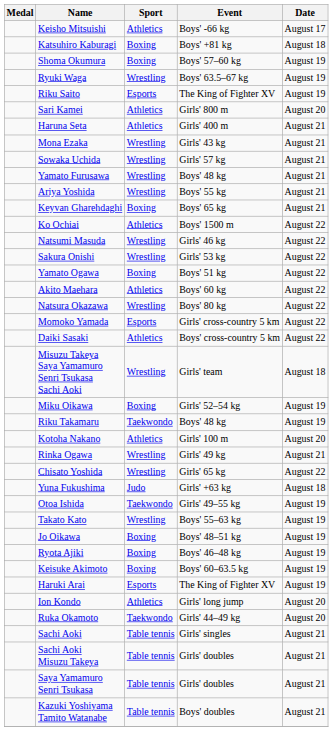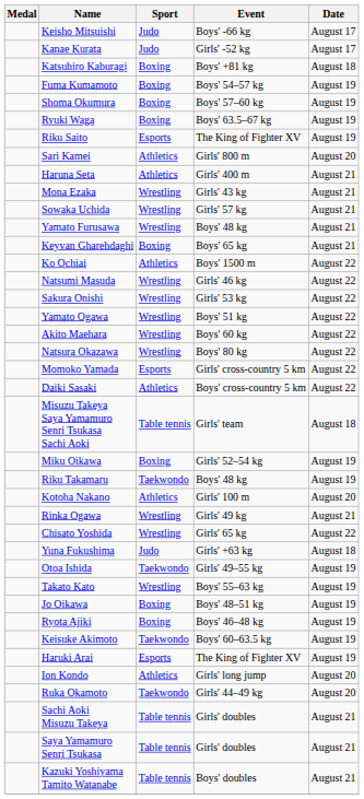Keisho Mitsuishi | Sport: Athletics -> Judo
+ row: Kanae Kurata | Judo | Girls' -52 kg | August 17
+ row: Fuma Kumamoto | Boxing | Boys' 54–57 kg | August 19
Ryuki Waga | Sport: Wrestling -> Boxing
- row: Ariya Yoshida | Wrestling | Boys' 55 kg | August 21
Yamato Ogawa | Sport: Boxing -> Wrestling
Akito Maehara | Sport: Athletics -> Wrestling
Misuzu Takeya Saya Yamamuro Senri Tsukasa Sachi Aoki | Sport: Wrestling -> Table tennis
Keisuke Akimoto | Sport: Boxing -> Taekwondo
- row: Sachi Aoki | Table tennis | Girls' singles | August 21
